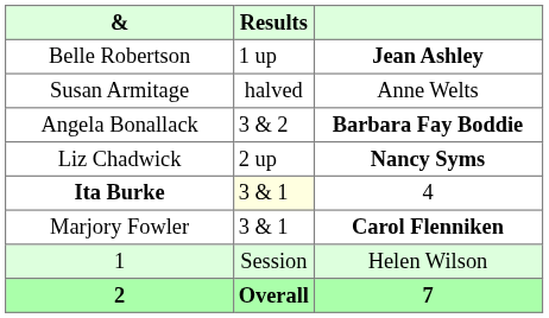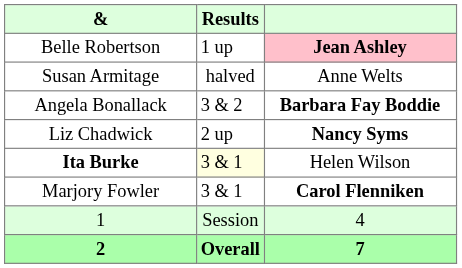Belle Robertson | column 3: no background -> pink background
Ita Burke | column 3: 4 -> Helen Wilson
1 | column 3: Helen Wilson -> 4
